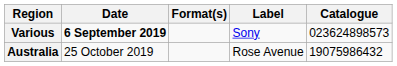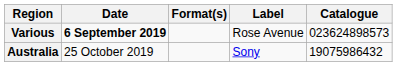Various | Label: Sony -> Rose Avenue
Australia | Label: Rose Avenue -> Sony
